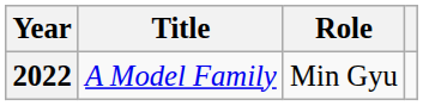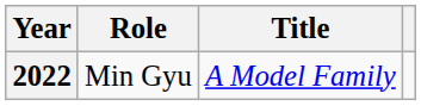columns swapped: Title <-> Role
